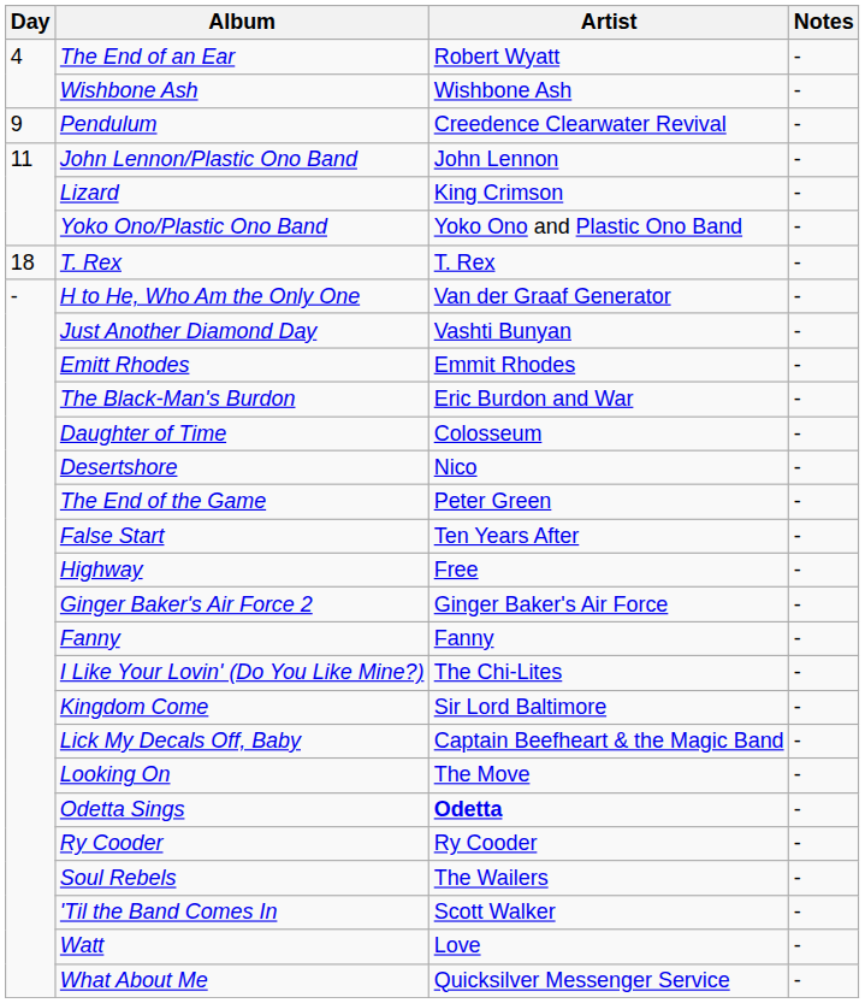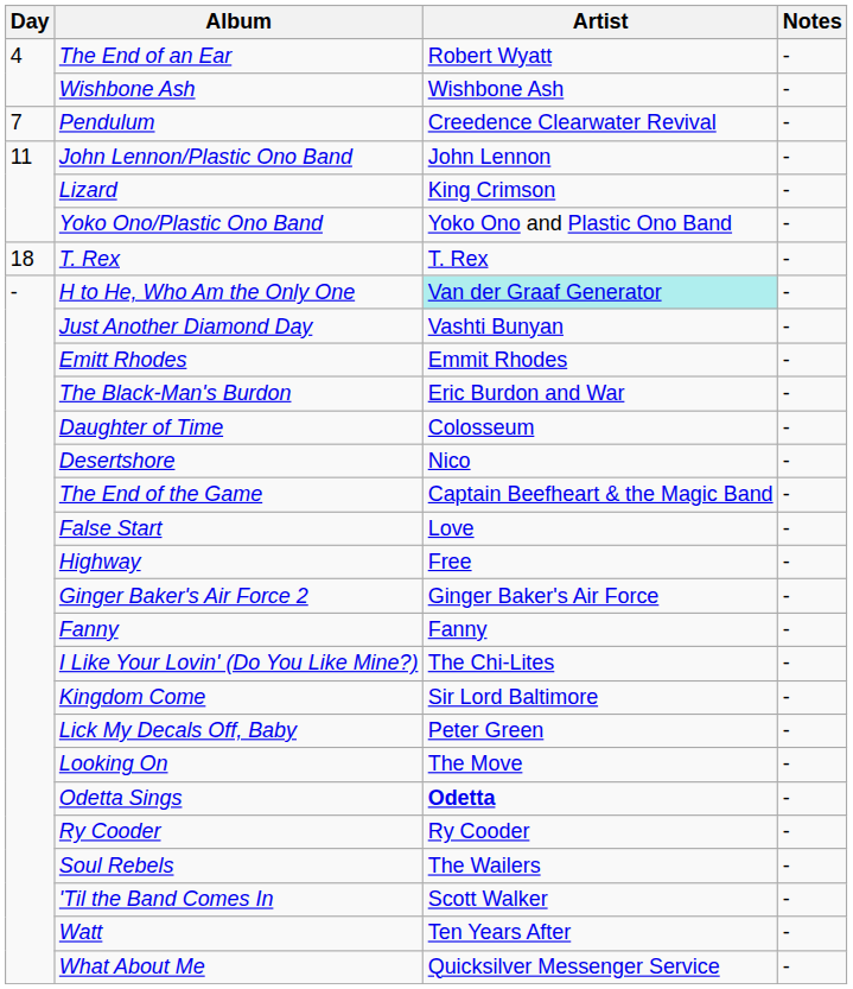Pendulum | Day: 9 -> 7
H to He, Who Am the Only One | Artist: no background -> paleturquoise background
The End of the Game | Artist: Peter Green -> Captain Beefheart & the Magic Band
False Start | Artist: Ten Years After -> Love
Lick My Decals Off, Baby | Artist: Captain Beefheart & the Magic Band -> Peter Green
Watt | Artist: Love -> Ten Years After
